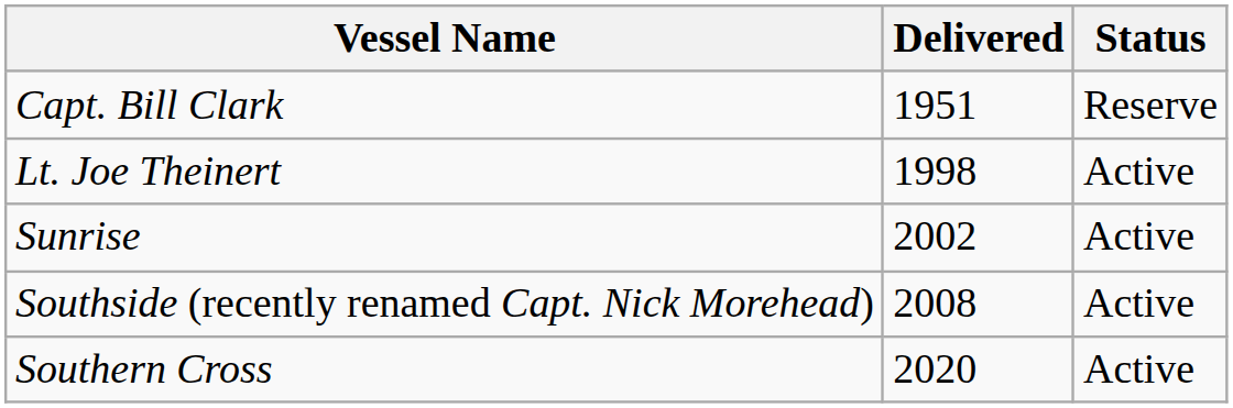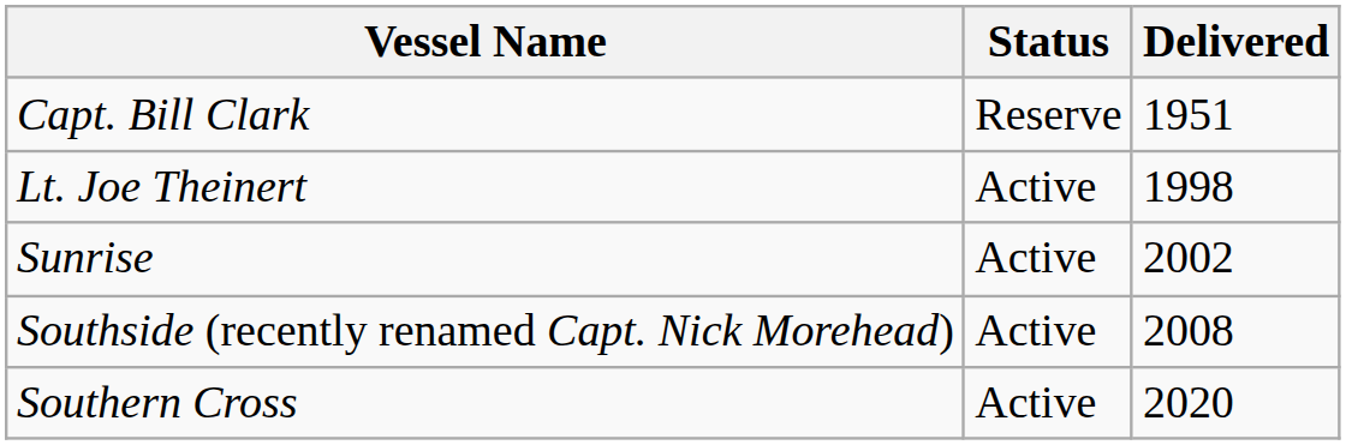columns swapped: Delivered <-> Status
